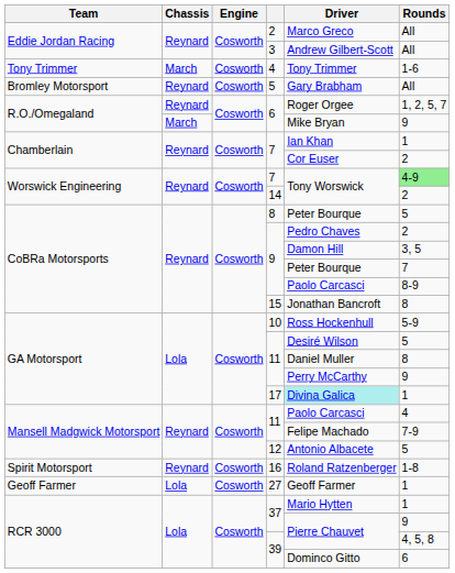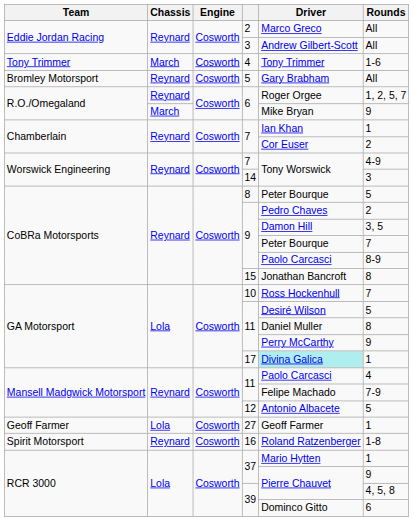Worswick Engineering / 7 | Rounds: lightgreen background -> no background
14 | Rounds: 2 -> 3
10 | Rounds: 5-9 -> 7
rows swapped: 16 <-> 27
